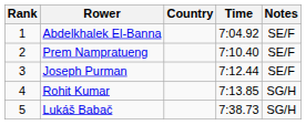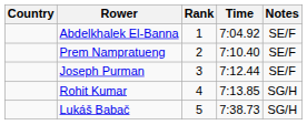columns swapped: Rank <-> Country
